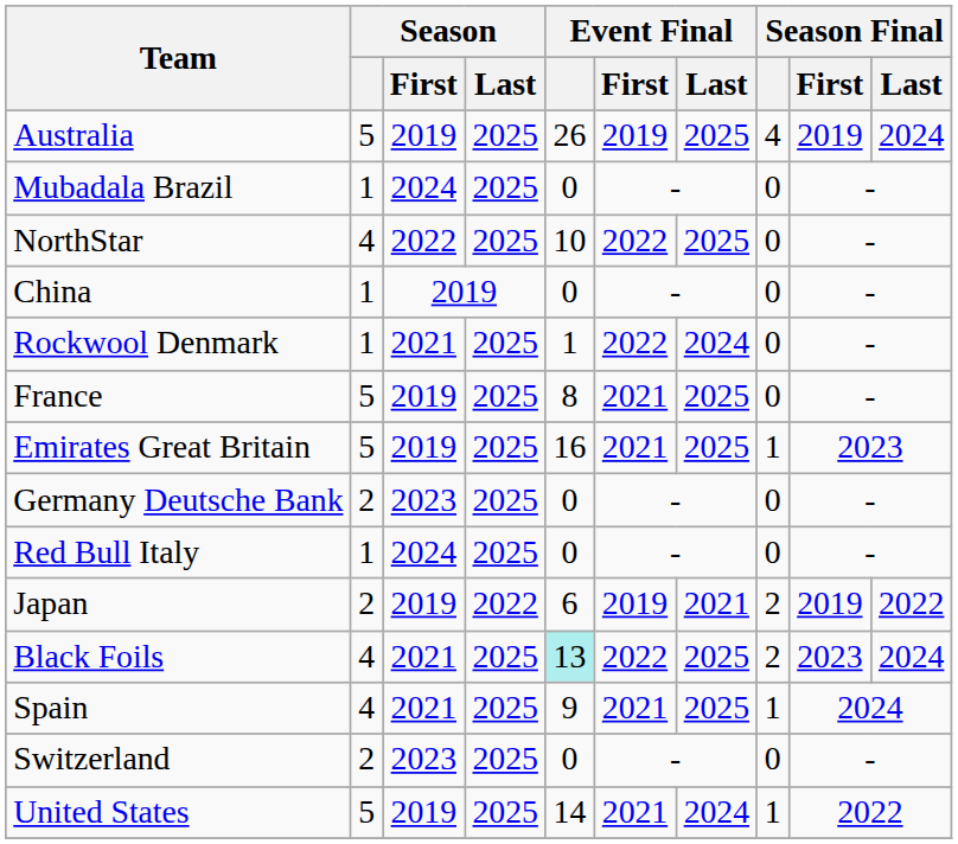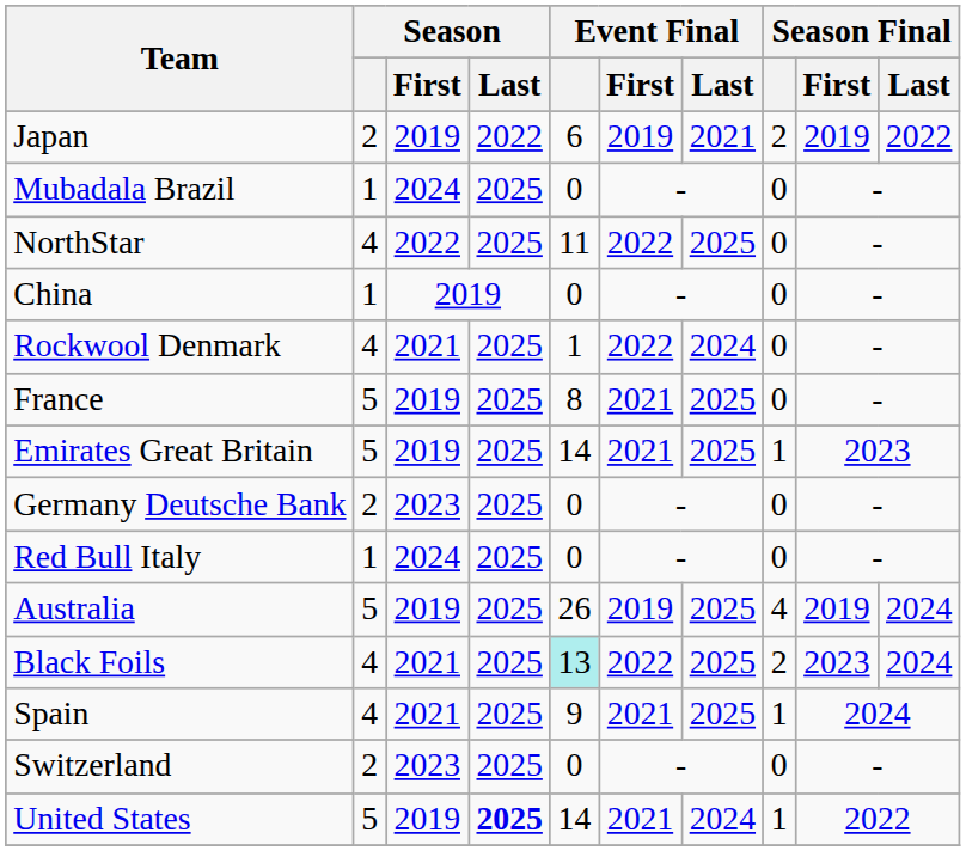rows swapped: Australia <-> Japan
NorthStar | Event Final: 10 -> 11
Rockwool Denmark | Season: 1 -> 4
Emirates Great Britain | Event Final: 16 -> 14
United States | Season / Last: normal -> bold
